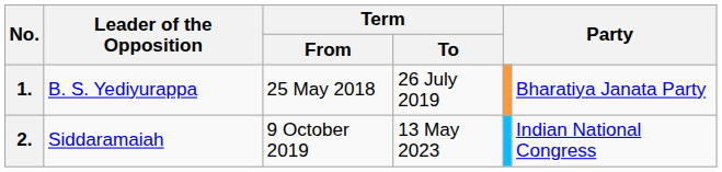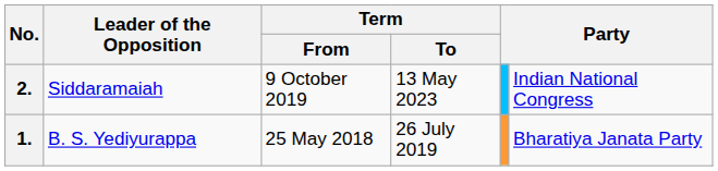rows swapped: 1. <-> 2.
